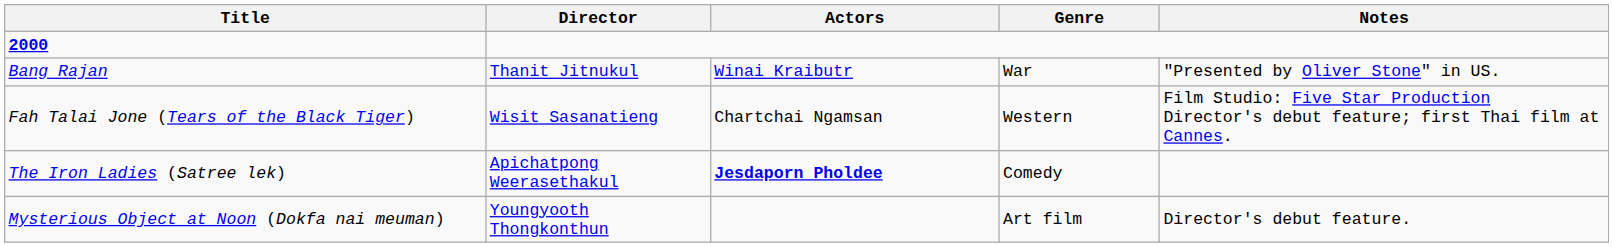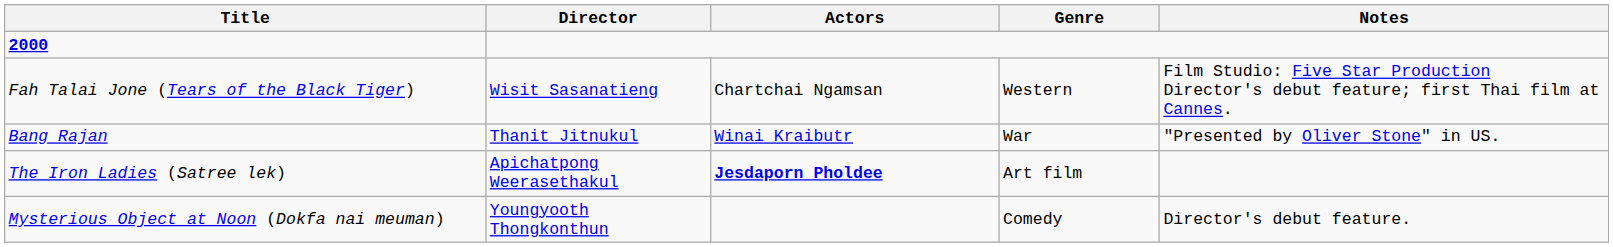rows swapped: Bang Rajan <-> Fah Talai Jone (Tears of the Black Tiger)
The Iron Ladies (Satree lek) | Genre: Comedy -> Art film
Mysterious Object at Noon (Dokfa nai meuman) | Genre: Art film -> Comedy
